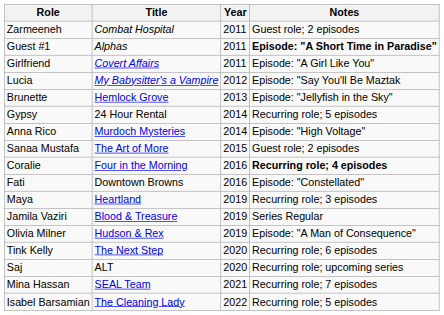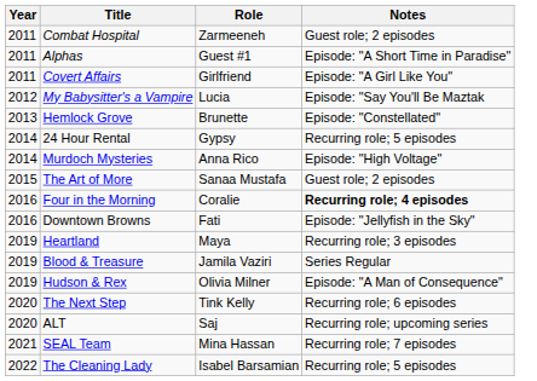columns swapped: Year <-> Role
Alphas | Notes: bold -> normal
Hemlock Grove | Notes: Episode: "Jellyfish in the Sky" -> Episode: "Constellated"
Downtown Browns | Notes: Episode: "Constellated" -> Episode: "Jellyfish in the Sky"
